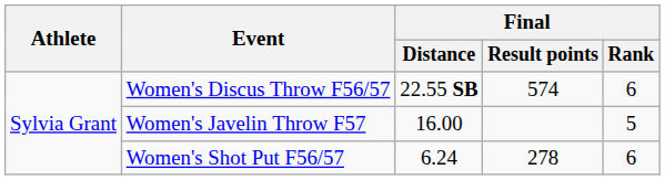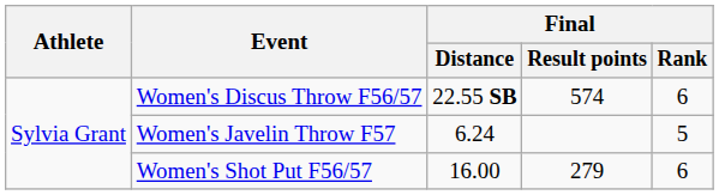Women's Javelin Throw F57 | Final / Distance: 16.00 -> 6.24
Women's Shot Put F56/57 | Final / Distance: 6.24 -> 16.00
Women's Shot Put F56/57 | Final / Result points: 278 -> 279
